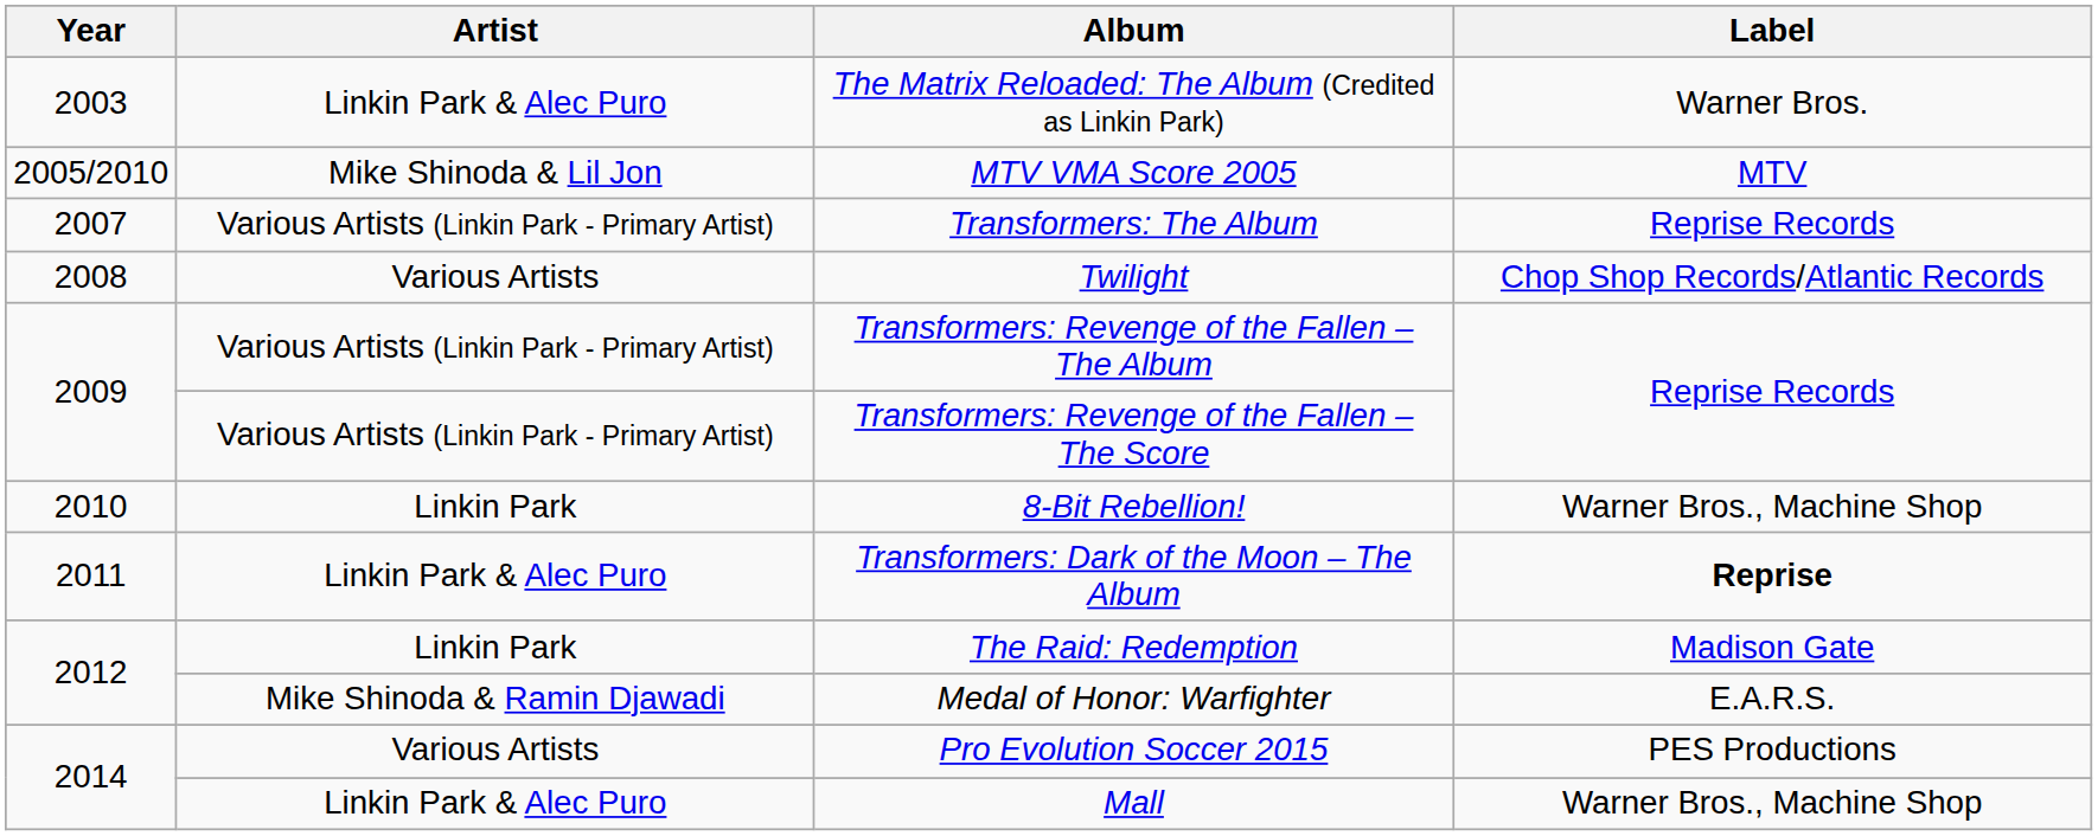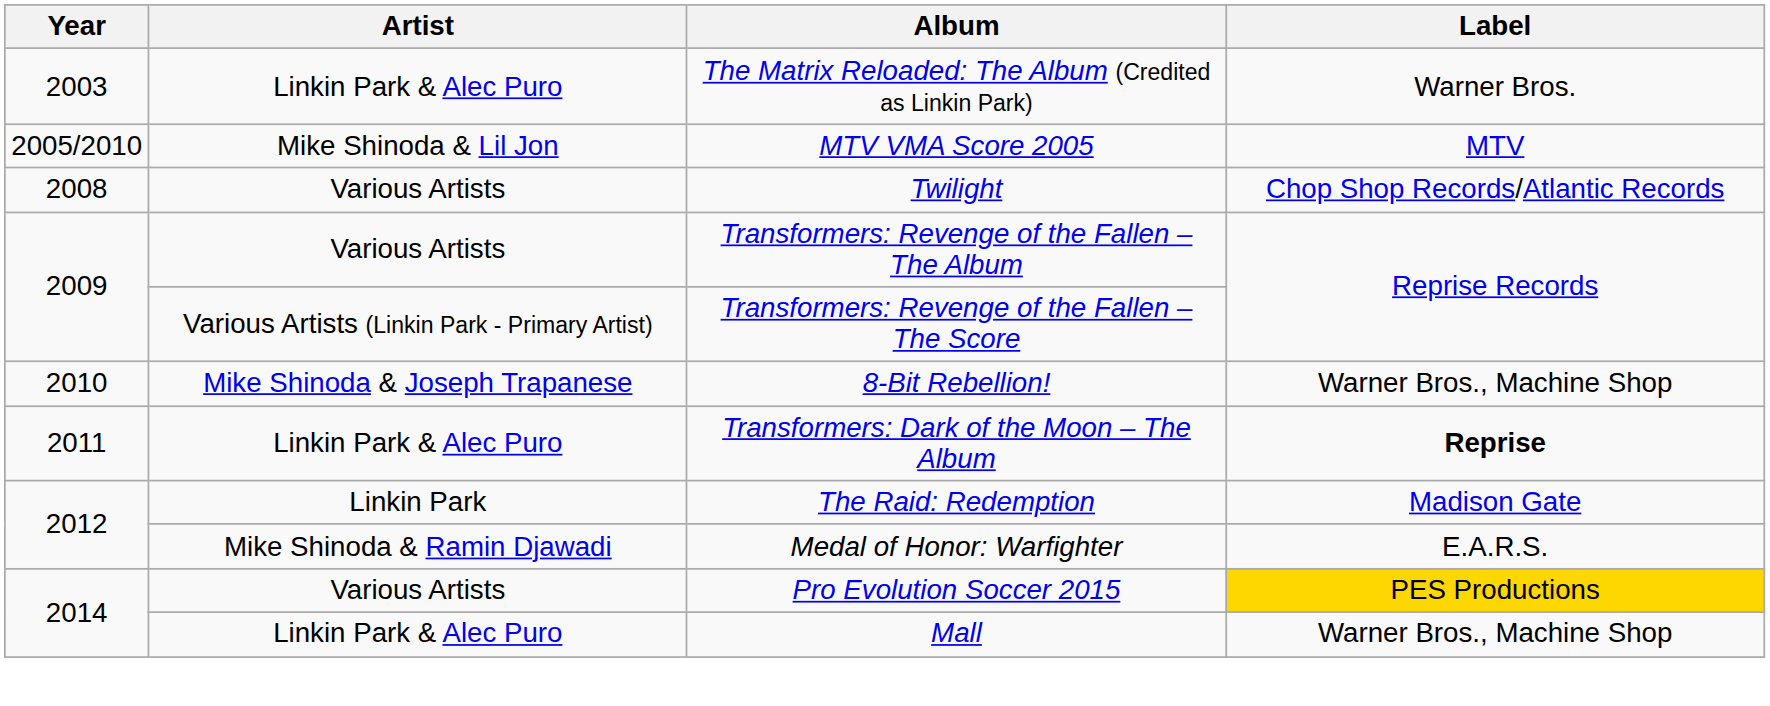- row: 2007 | Various Artists (Linkin Park - Primary Artist) | Transformers: The Album | Reprise Records
Transformers: Revenge of the Fallen – The Album | Artist: Various Artists (Linkin Park - Primary Artist) -> Various Artists
8-Bit Rebellion! | Artist: Linkin Park -> Mike Shinoda & Joseph Trapanese
Pro Evolution Soccer 2015 | Label: no background -> gold background
